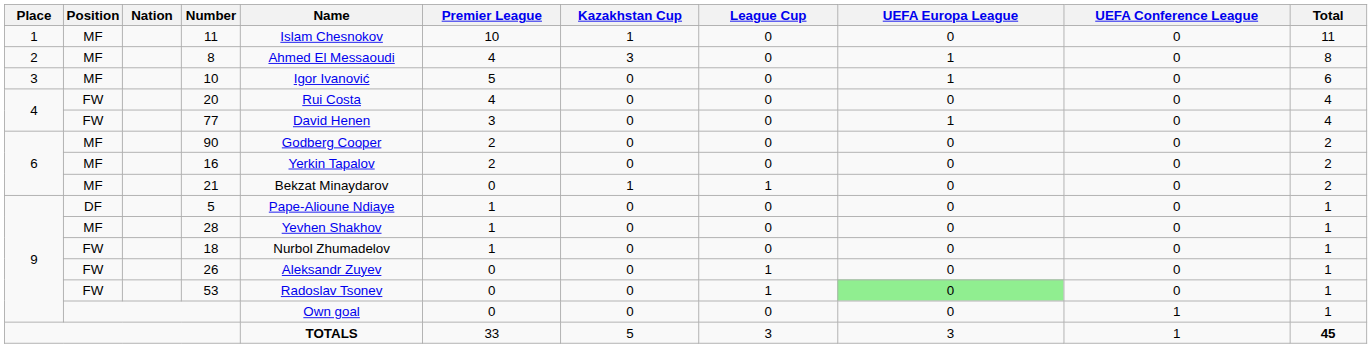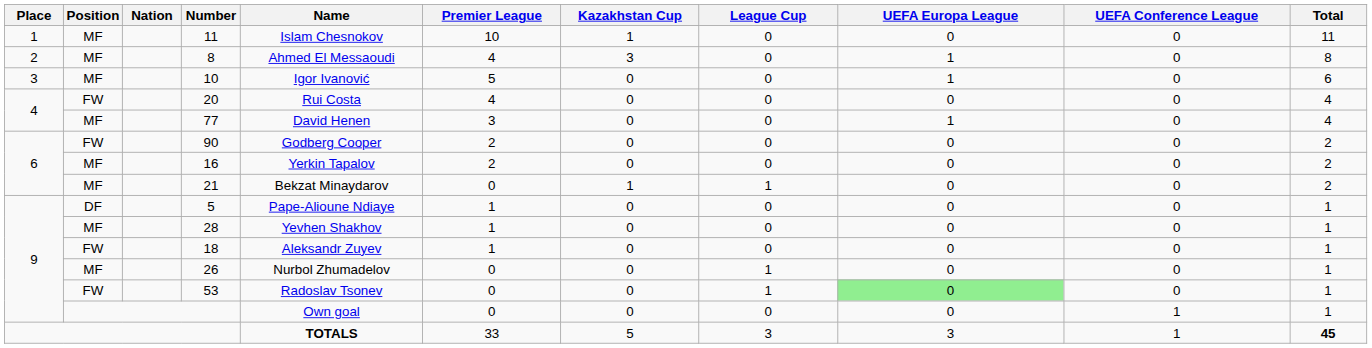77 | Position: FW -> MF
90 | Position: MF -> FW
18 | Name: Nurbol Zhumadelov -> Aleksandr Zuyev
26 | Position: FW -> MF
26 | Name: Aleksandr Zuyev -> Nurbol Zhumadelov
